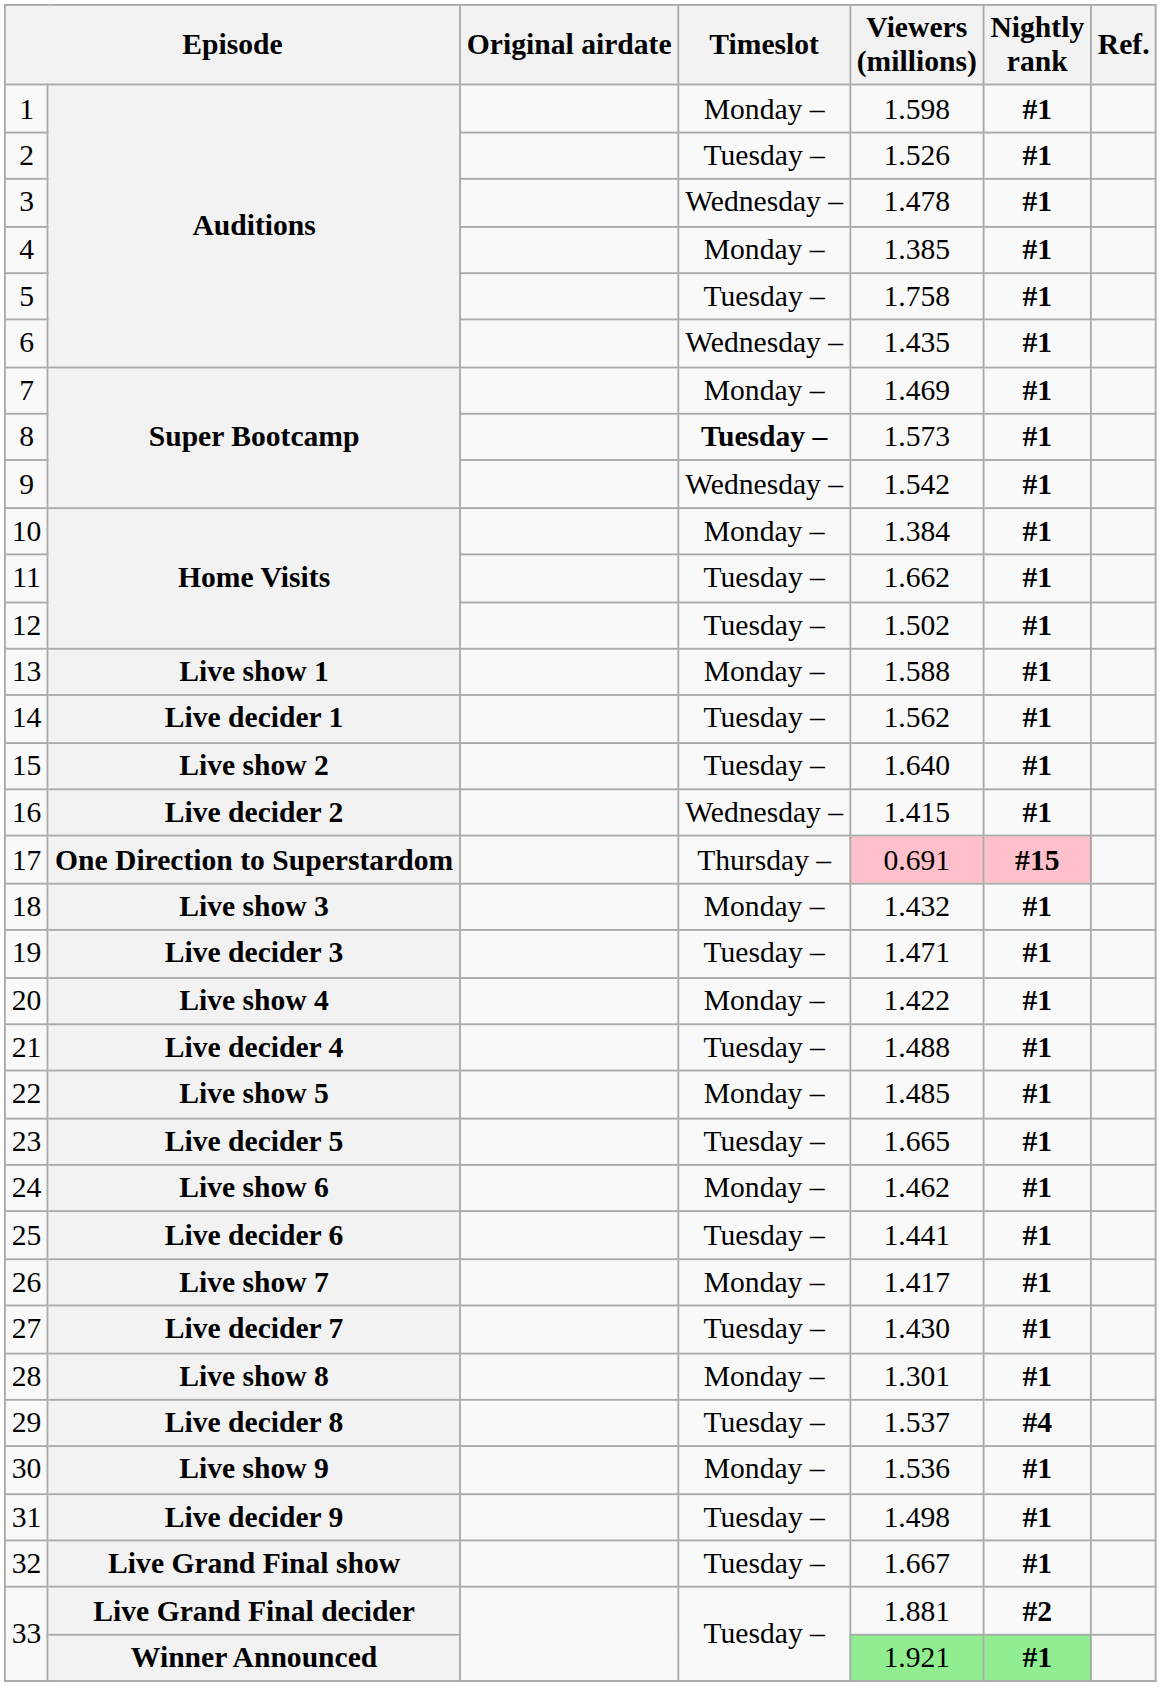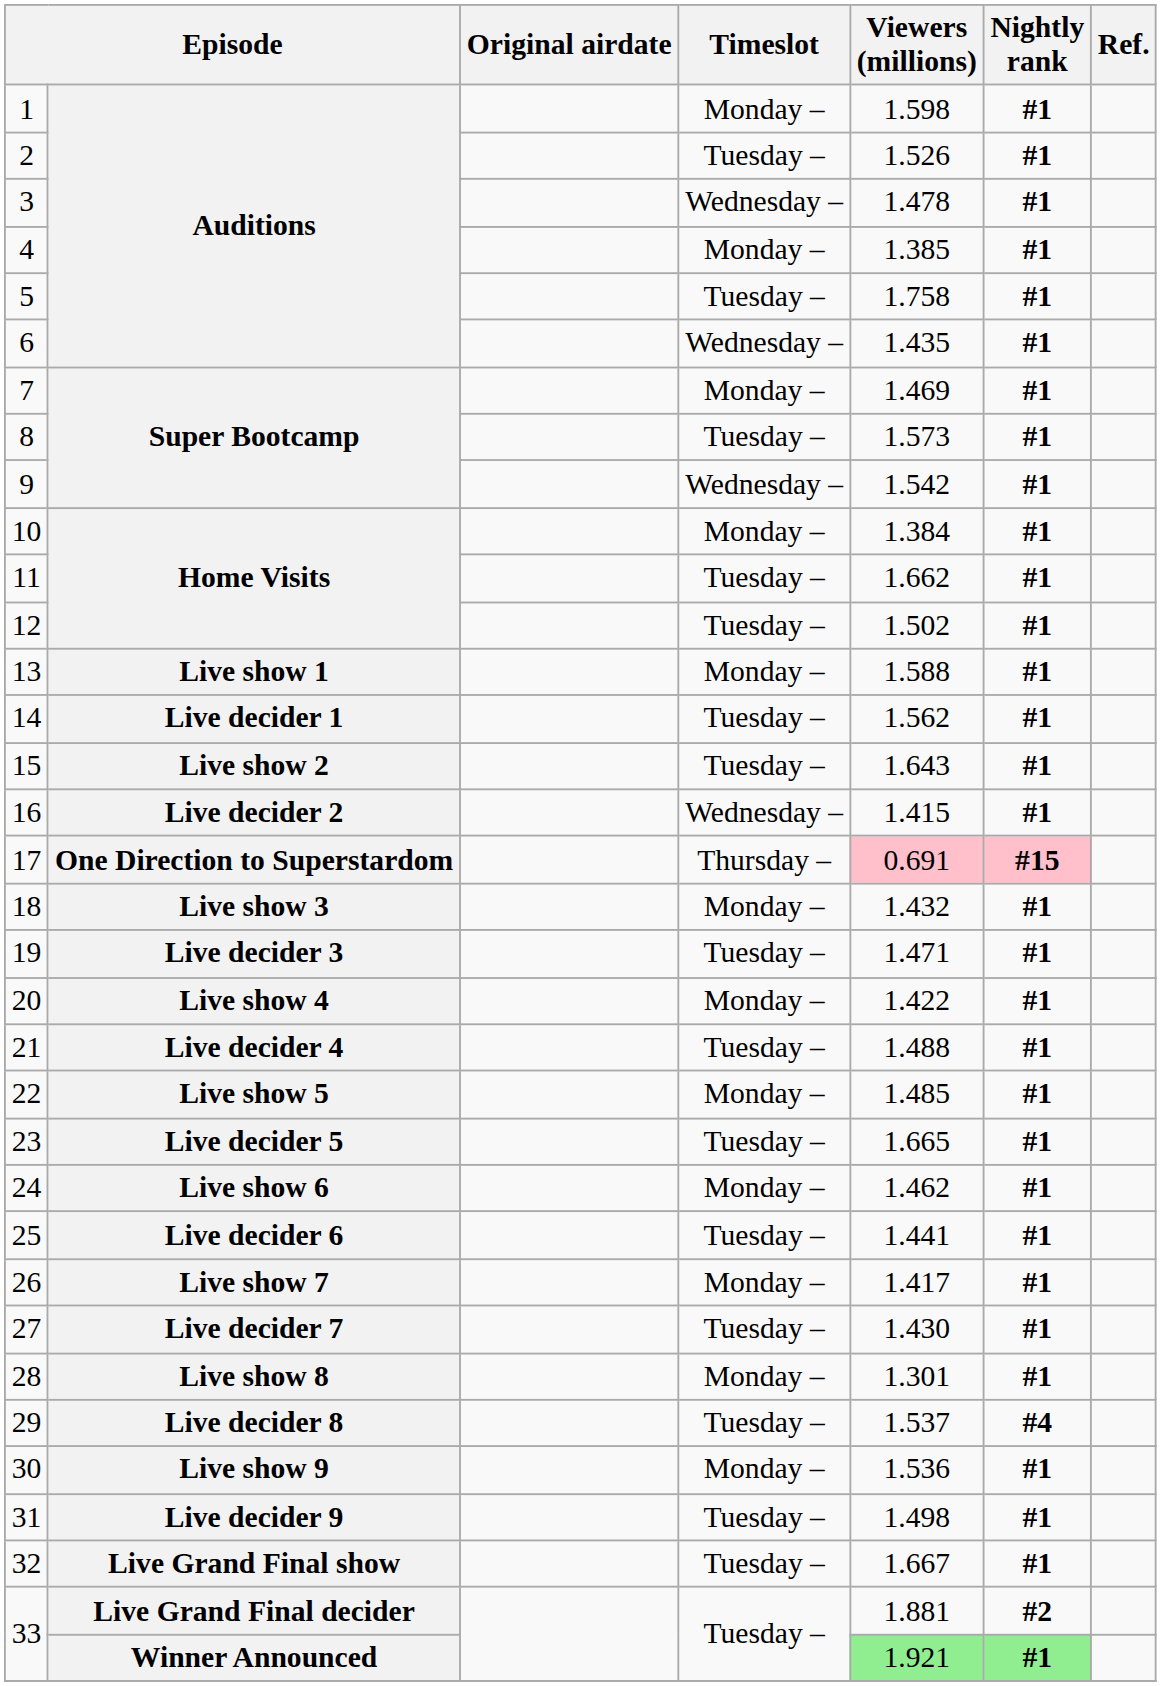8 | Timeslot: bold -> normal
15 | Viewers (millions): 1.640 -> 1.643
